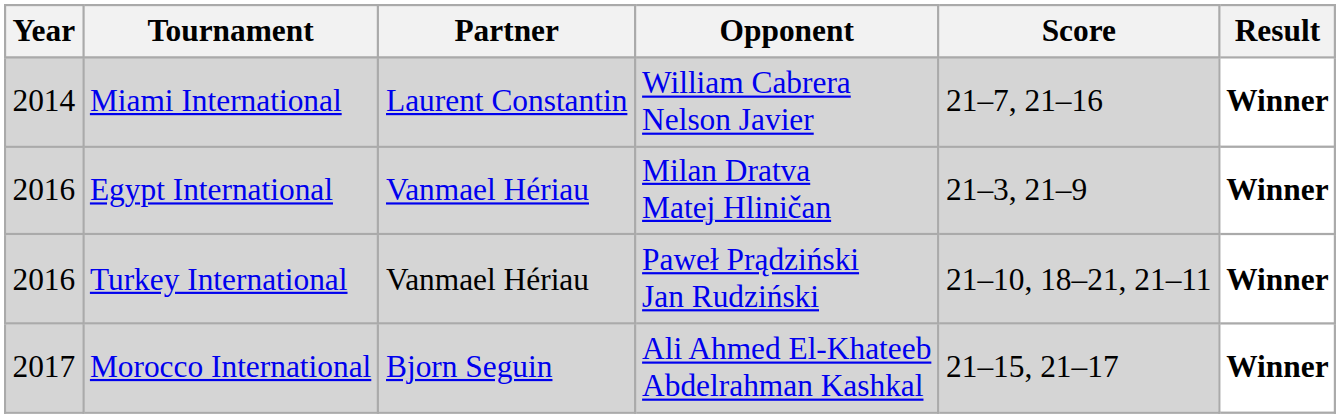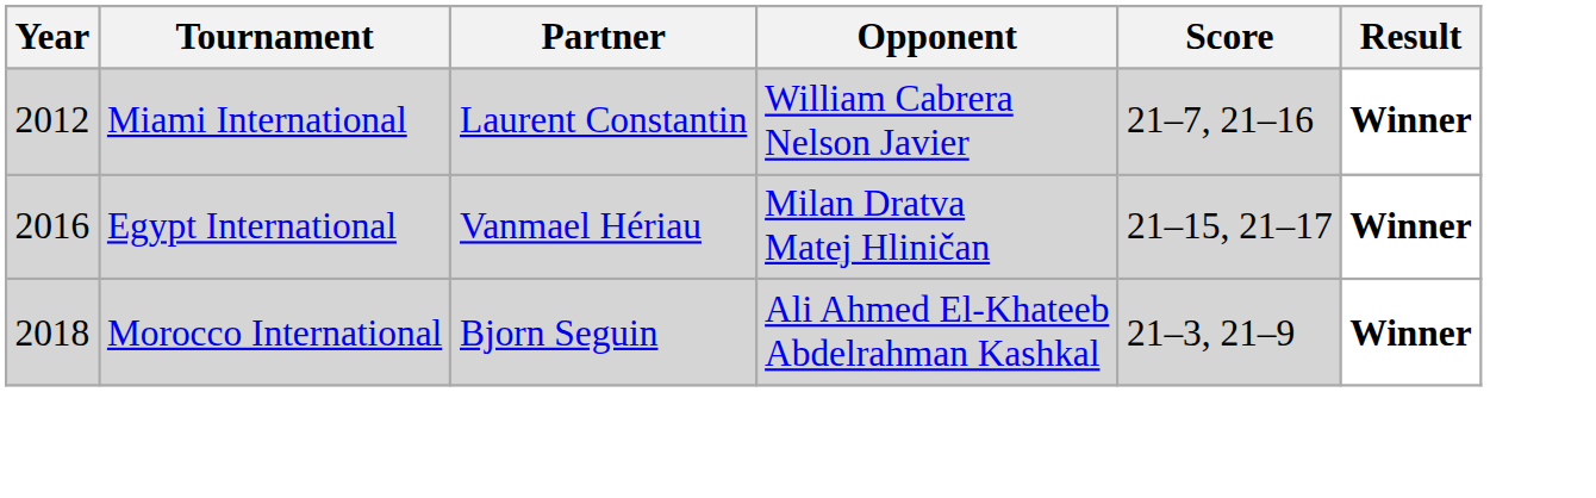Miami International | Year: 2014 -> 2012
Egypt International | Score: 21–3, 21–9 -> 21–15, 21–17
- row: 2016 | Turkey International | Vanmael Hériau | Paweł Prądziński Jan Rudziński | 21–10, 18–21, 21–11 | Winner
Morocco International | Year: 2017 -> 2018
Morocco International | Score: 21–15, 21–17 -> 21–3, 21–9
